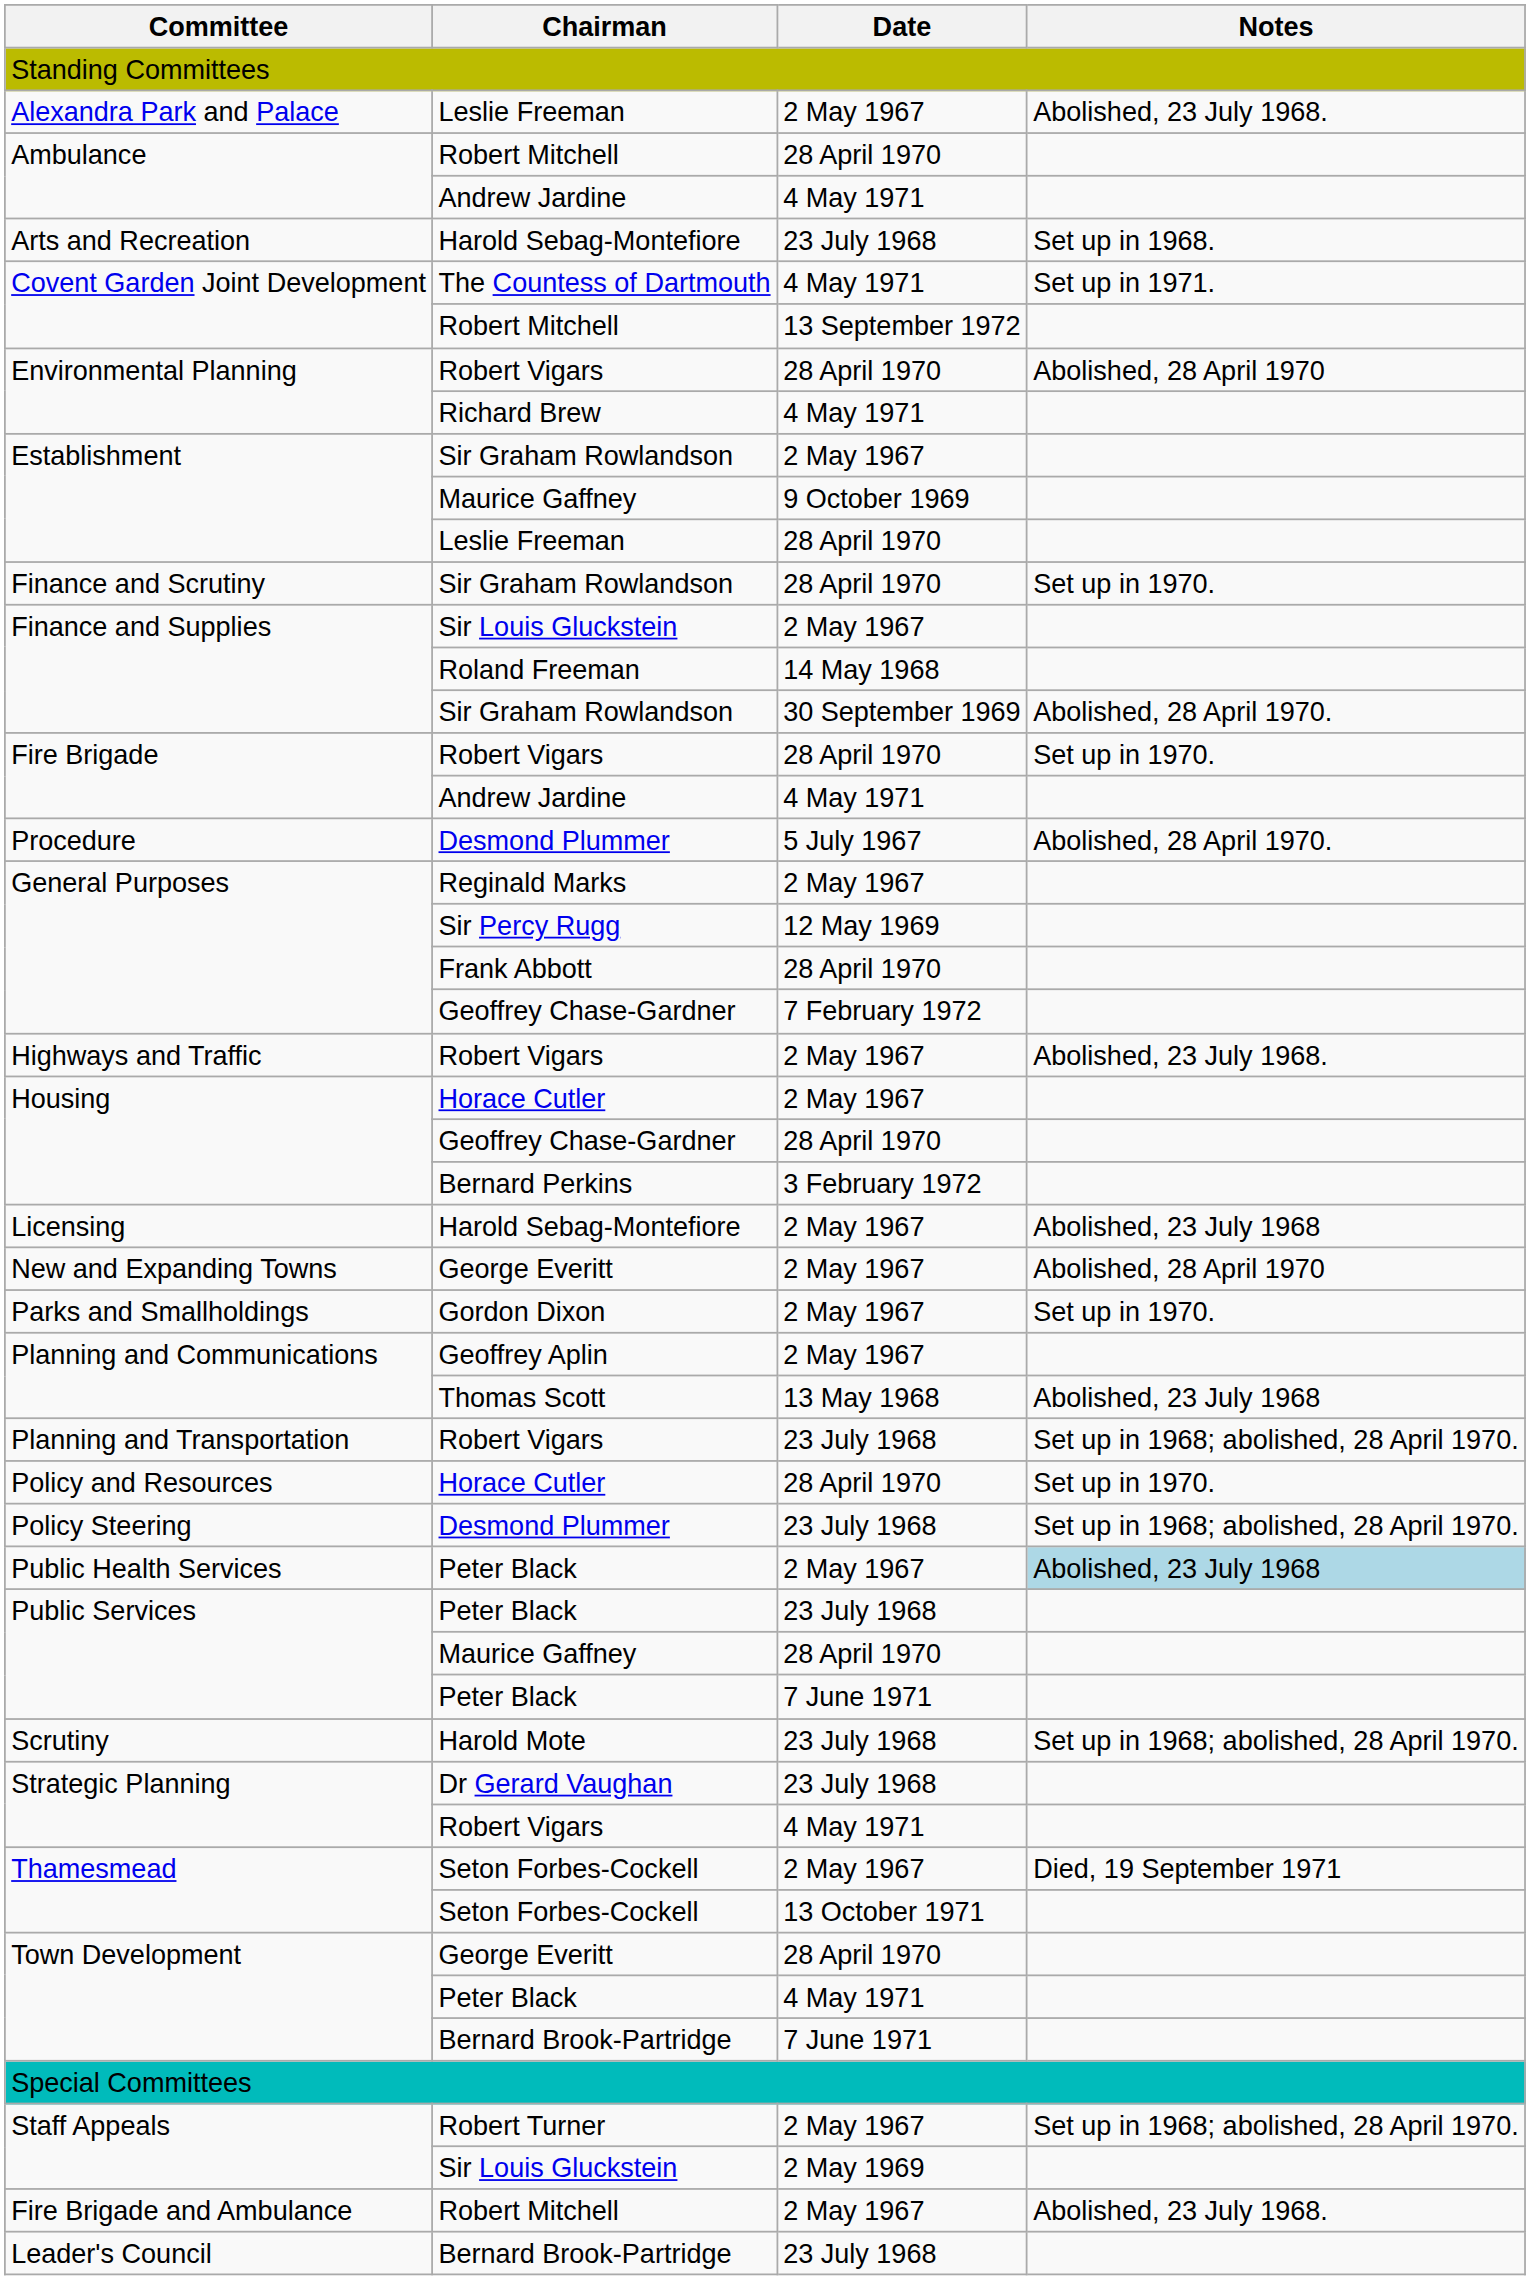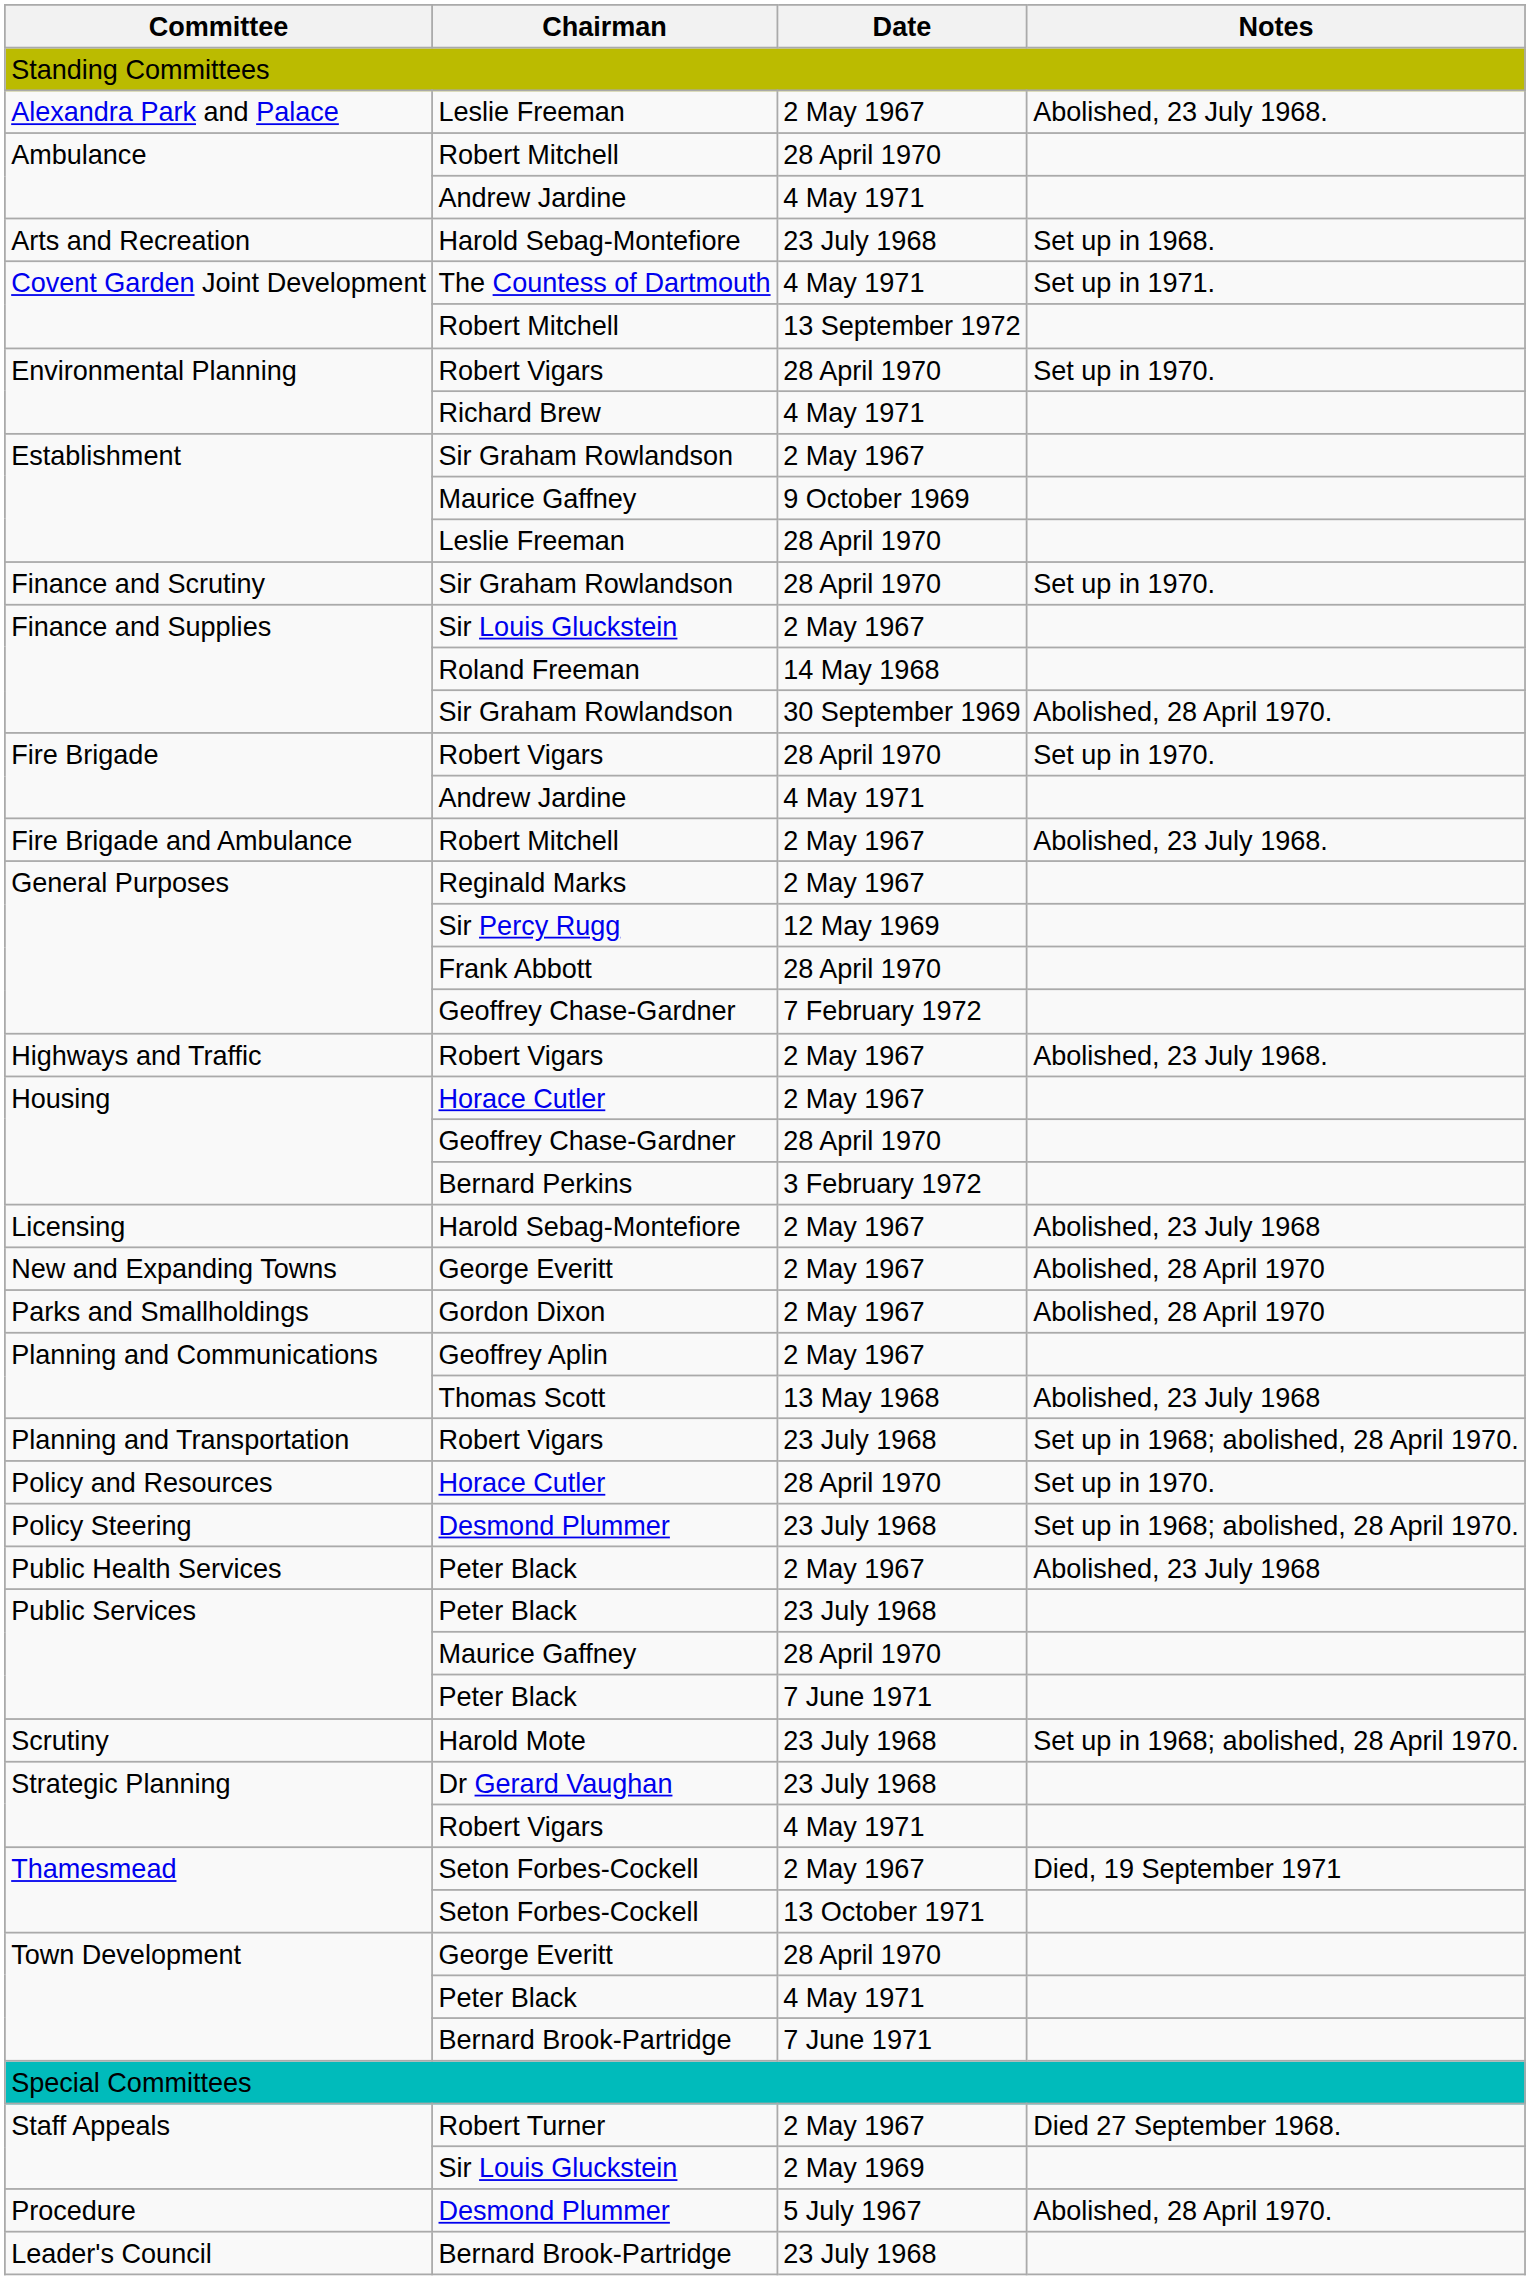Environmental Planning / 28 April 1970 | Notes: Abolished, 28 April 1970 -> Set up in 1970.
rows swapped: Fire Brigade and Ambulance <-> Procedure
Parks and Smallholdings | Notes: Set up in 1970. -> Abolished, 28 April 1970
Public Health Services | Notes: lightblue background -> no background
Staff Appeals / 2 May 1967 | Notes: Set up in 1968; abolished, 28 April 1970. -> Died 27 September 1968.
